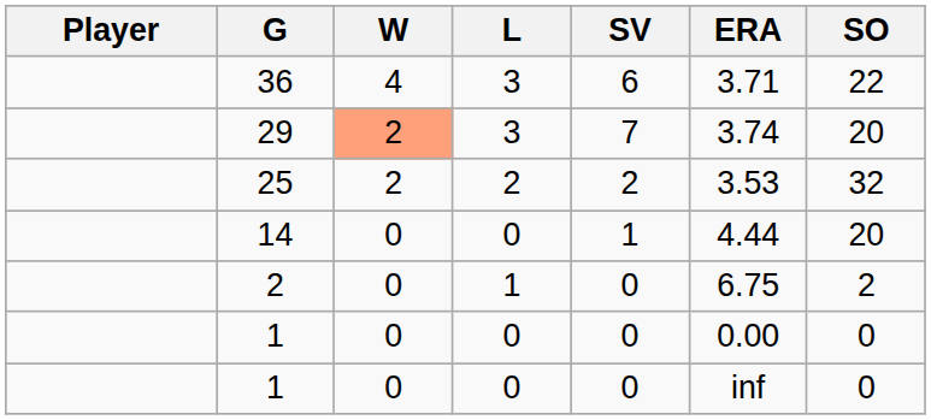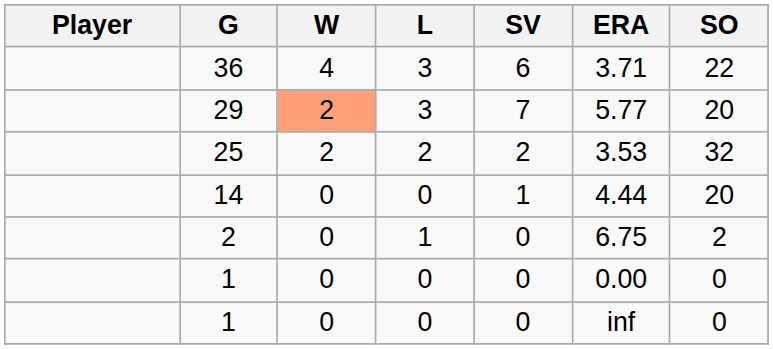29 | ERA: 3.74 -> 5.77
